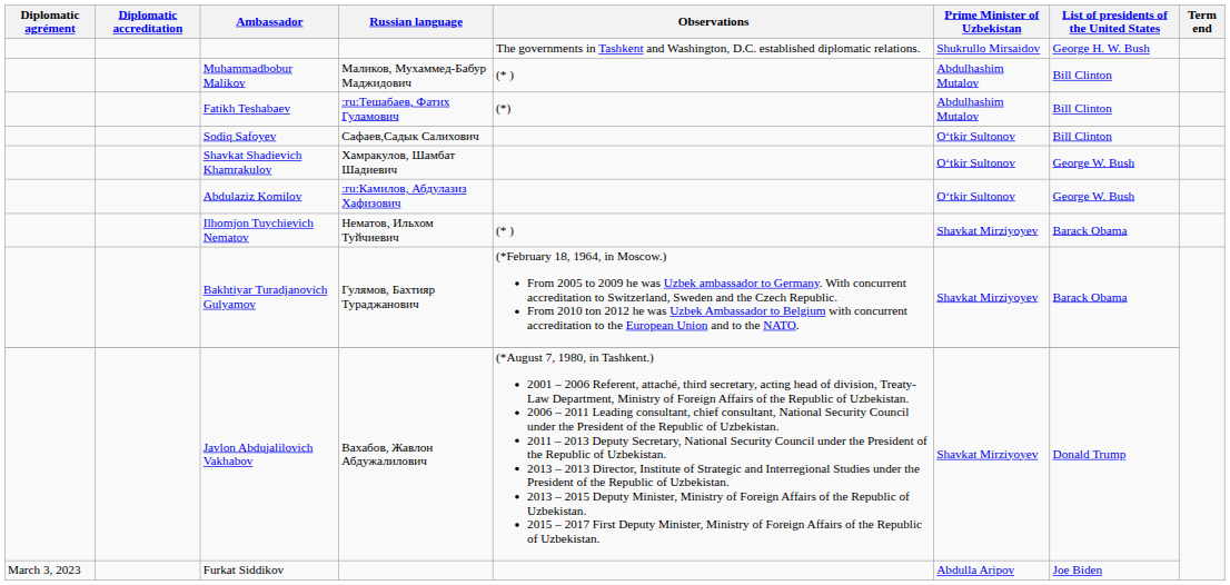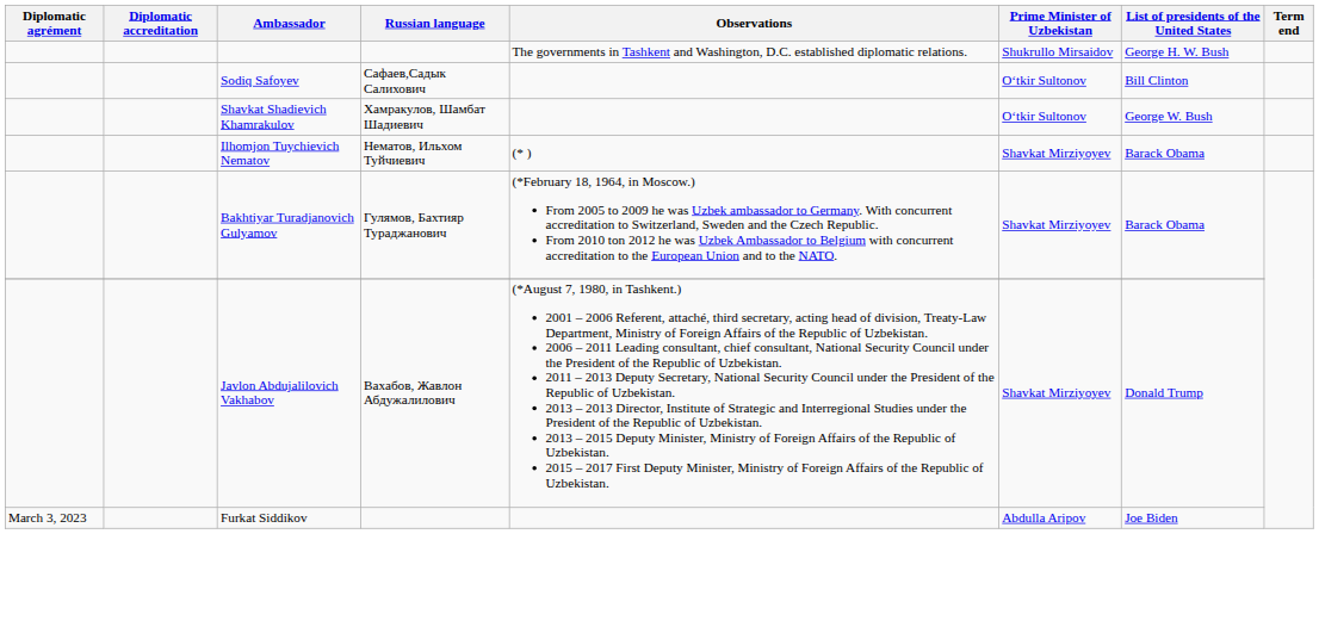- row: Muhammadbobur Malikov | Маликов, Мухаммед-Бабур Маджидович | (* ) | Abdulhashim Mutalov | Bill Clinton
- row: Fatikh Teshabaev | :ru:Тешабаев, Фатих Гуламович | (*) | Abdulhashim Mutalov | Bill Clinton
- row: Abdulaziz Komilov | :ru:Камилов, Абдулазиз Хафизович | Oʻtkir Sultonov | George W. Bush
